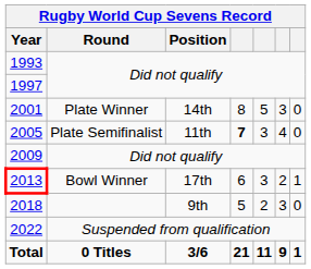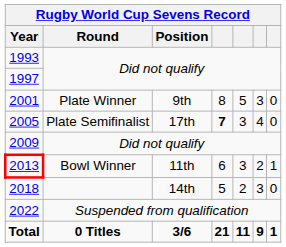2001 | Position: 14th -> 9th
2005 | Position: 11th -> 17th
2013 | Position: 17th -> 11th
2018 | Position: 9th -> 14th
